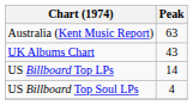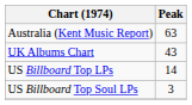US Billboard Top Soul LPs | Peak: 4 -> 3
